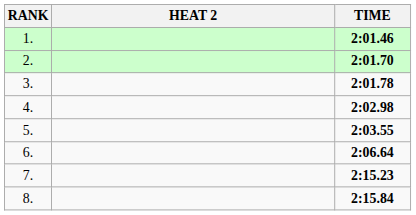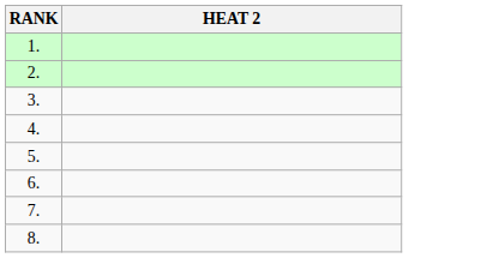- column: TIME | 2:01.46 | 2:01.70 | 2:01.78 | 2:02.98 | 2:03.55 | 2:06.64 | 2:15.23 | 2:15.84
